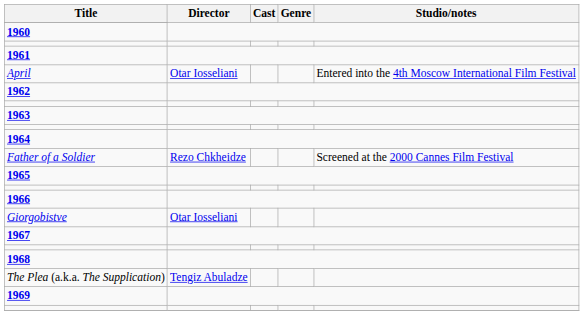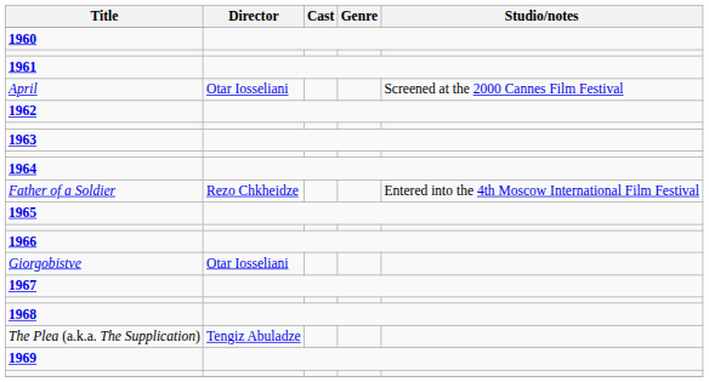April | Studio/notes: Entered into the 4th Moscow International Film Festival -> Screened at the 2000 Cannes Film Festival
Father of a Soldier | Studio/notes: Screened at the 2000 Cannes Film Festival -> Entered into the 4th Moscow International Film Festival
